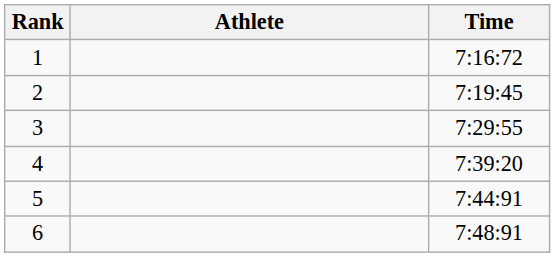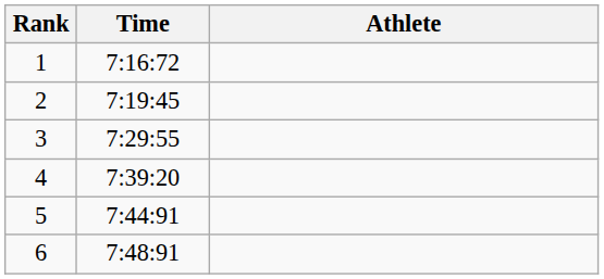columns swapped: Athlete <-> Time
